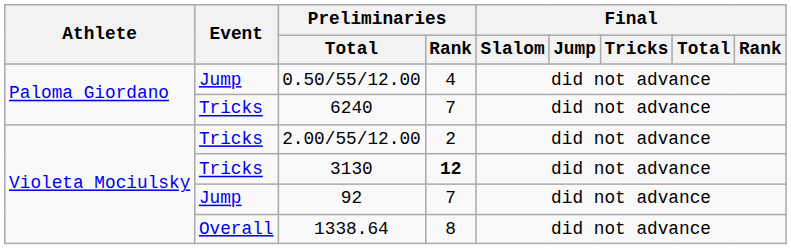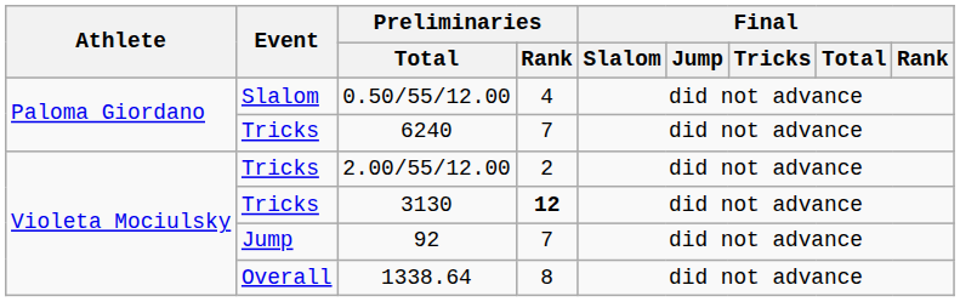0.50/55/12.00 | Event: Jump -> Slalom
